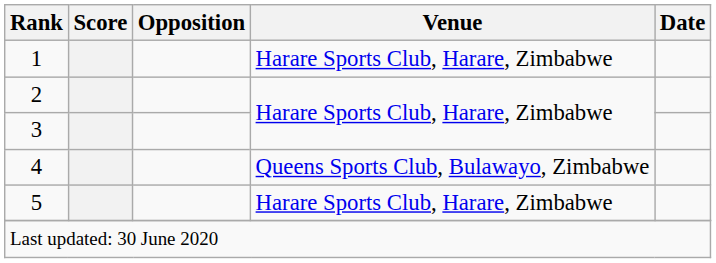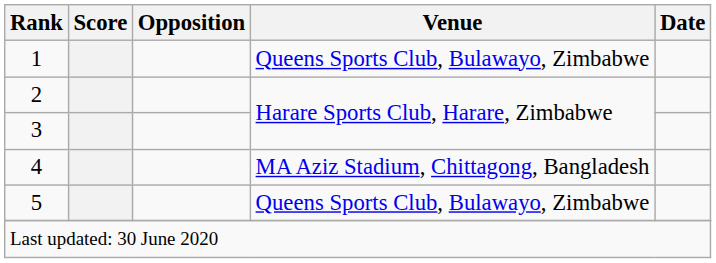1 | Venue: Harare Sports Club, Harare, Zimbabwe -> Queens Sports Club, Bulawayo, Zimbabwe
4 | Venue: Queens Sports Club, Bulawayo, Zimbabwe -> MA Aziz Stadium, Chittagong, Bangladesh
5 | Venue: Harare Sports Club, Harare, Zimbabwe -> Queens Sports Club, Bulawayo, Zimbabwe
